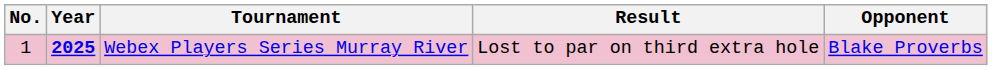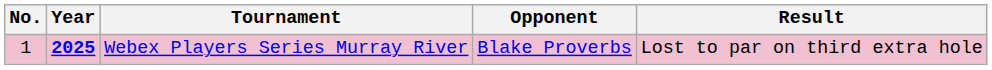columns swapped: Opponent <-> Result
